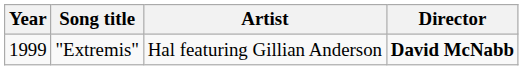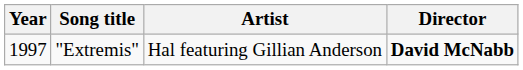"Extremis" | Year: 1999 -> 1997
